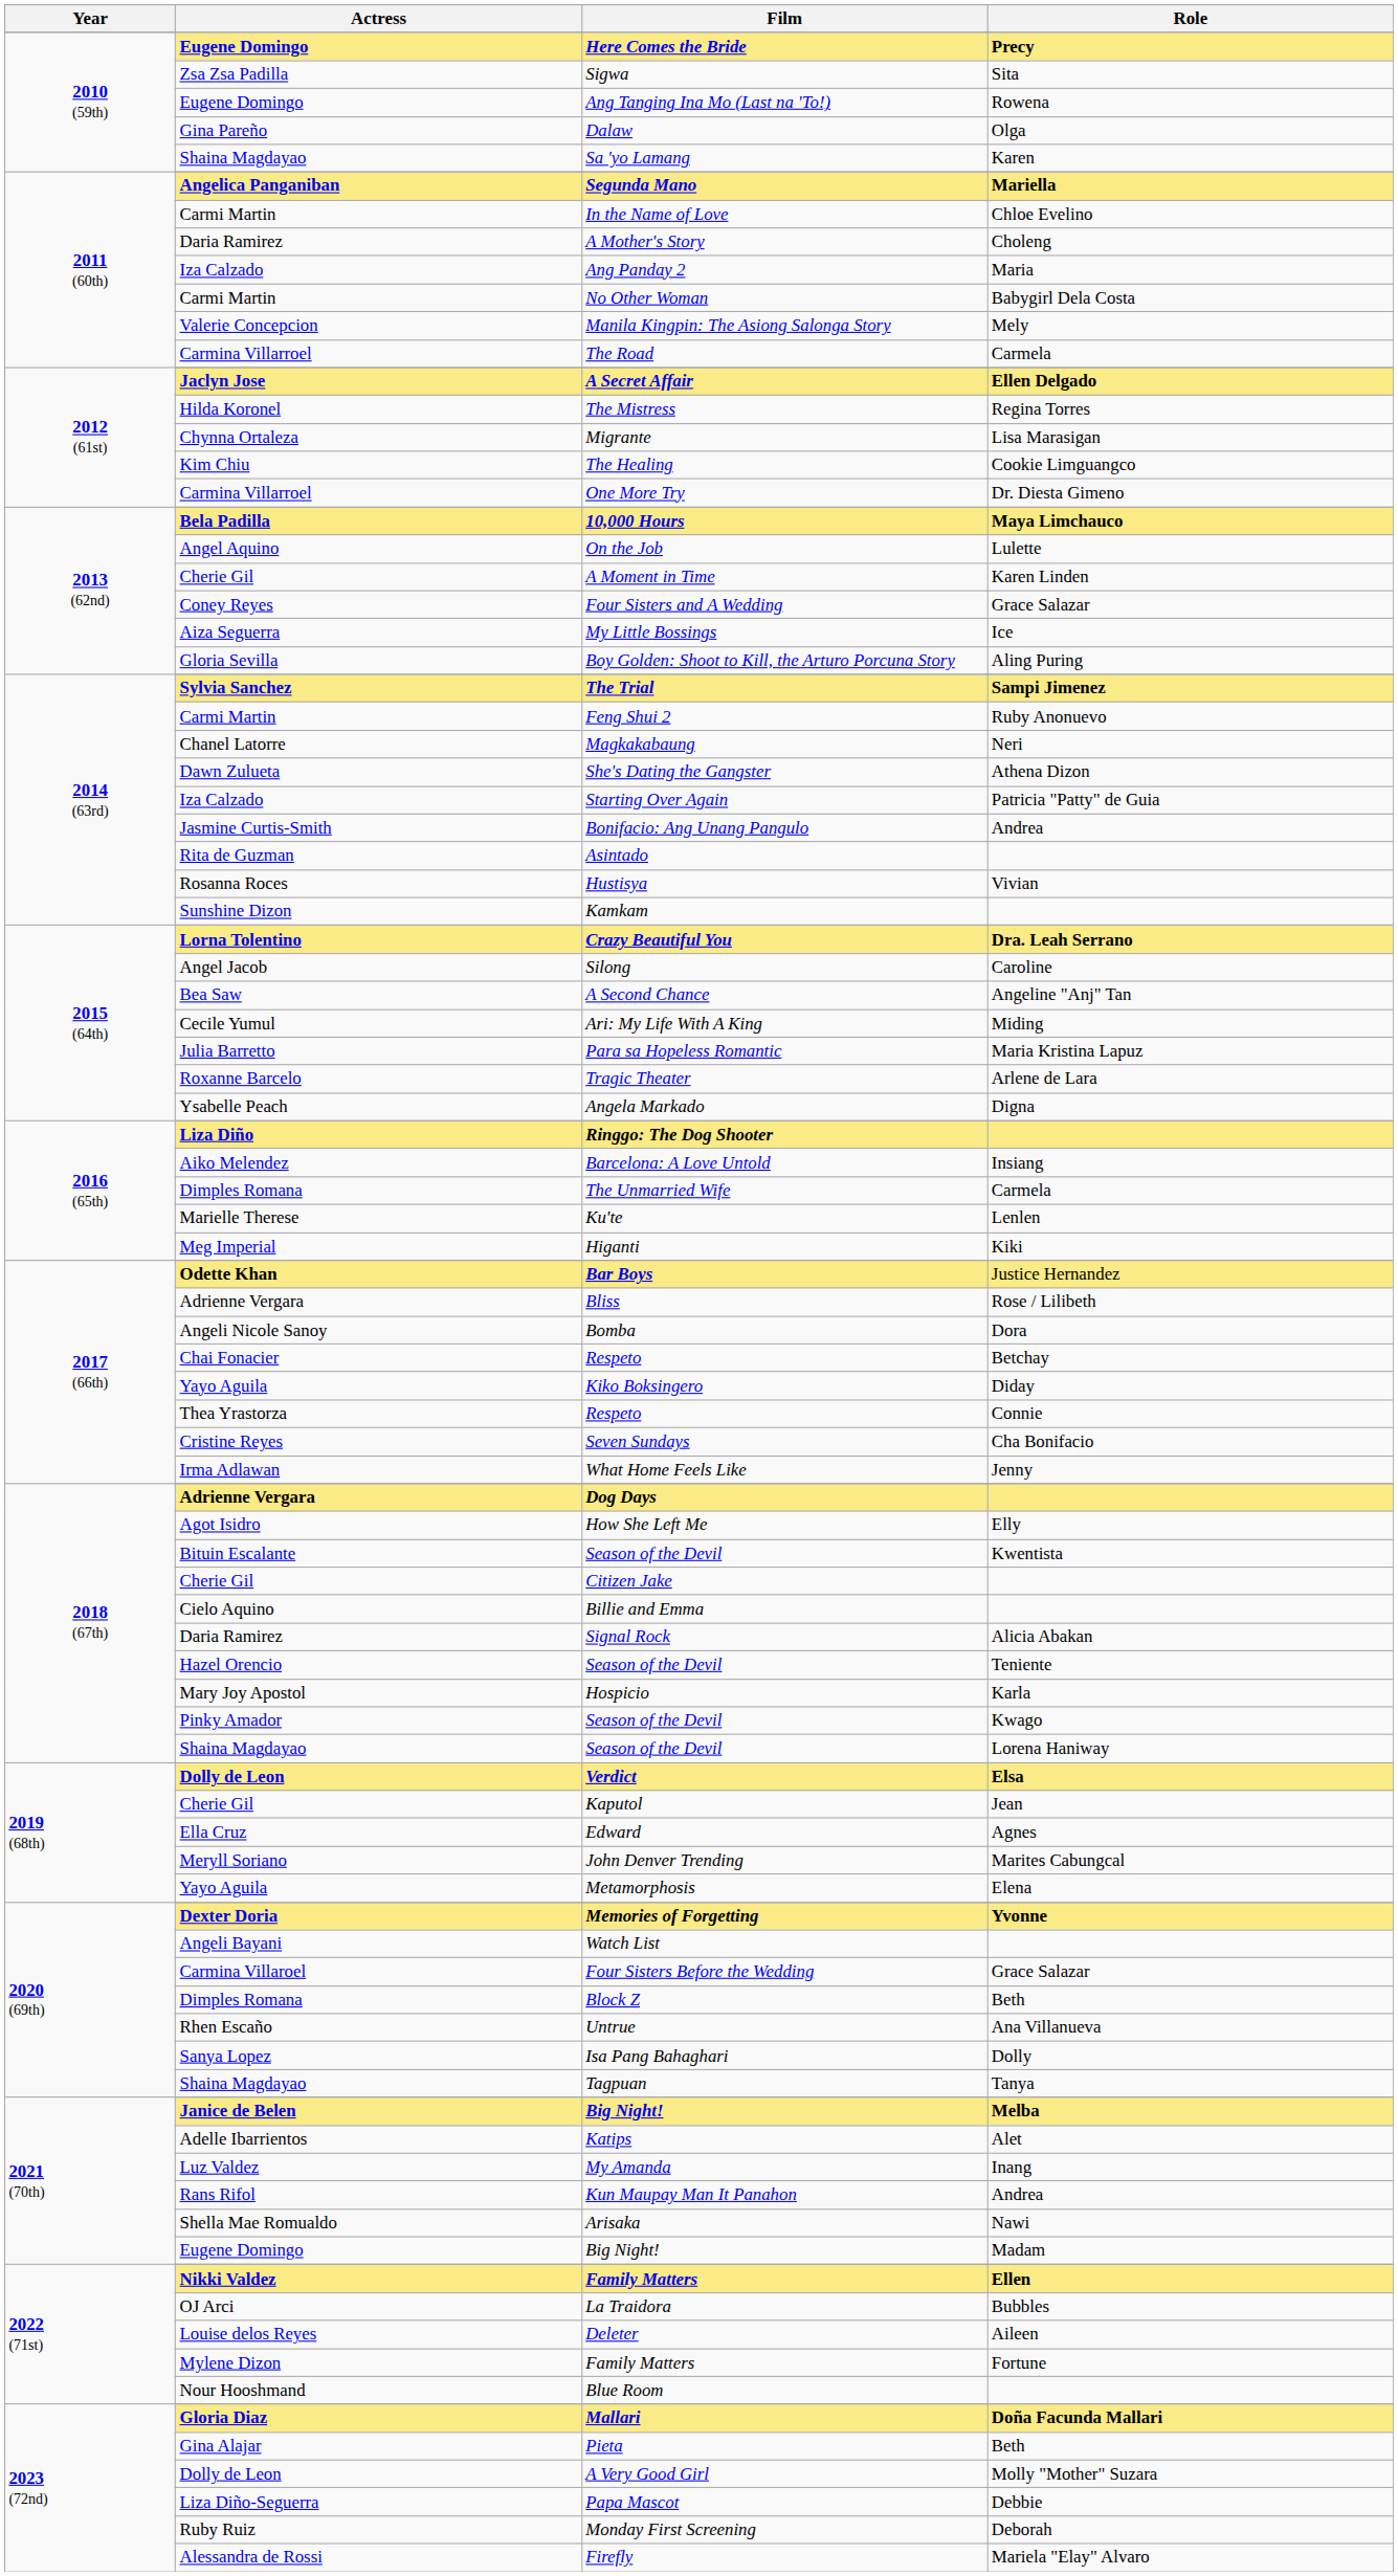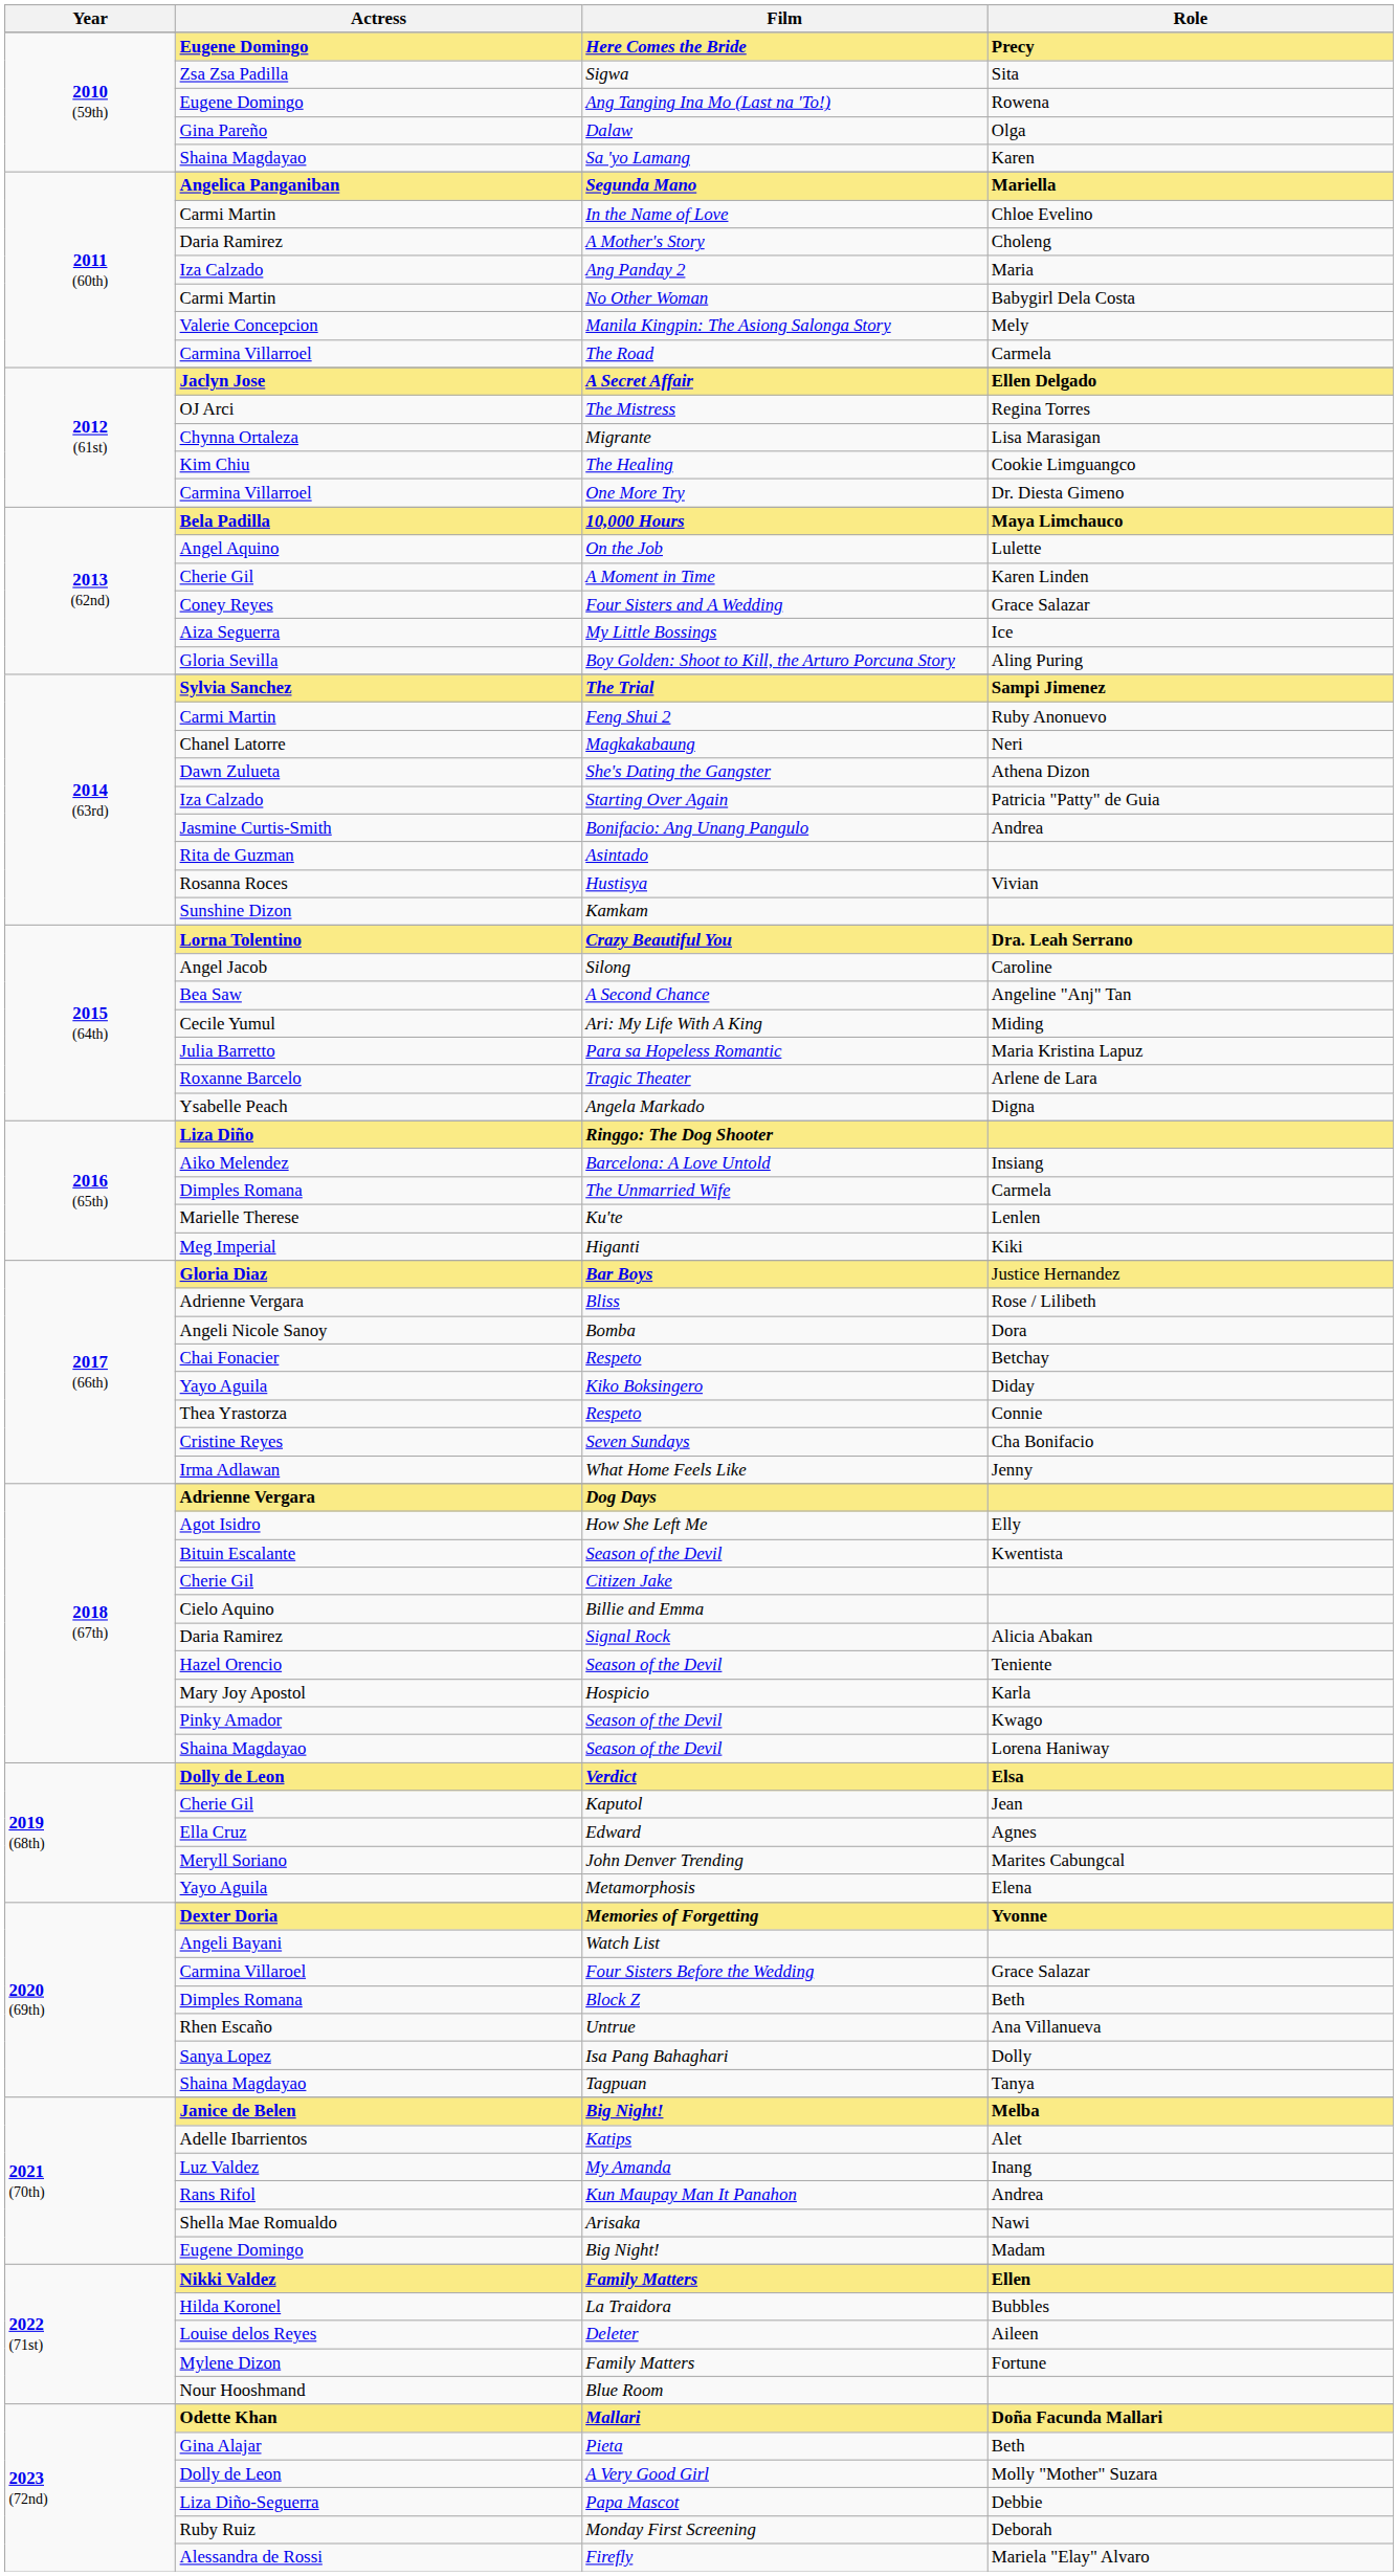The Mistress | Actress: Hilda Koronel -> OJ Arci
Bar Boys | Actress: Odette Khan -> Gloria Diaz
La Traidora | Actress: OJ Arci -> Hilda Koronel
Mallari | Actress: Gloria Diaz -> Odette Khan
